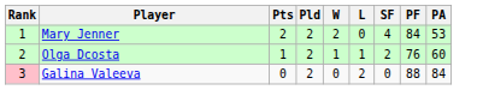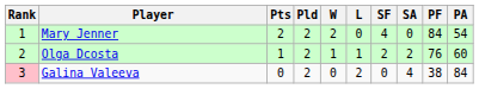+ column: SA | 0 | 2 | 4
Mary Jenner | PA: 53 -> 54
Galina Valeeva | PF: 88 -> 38
